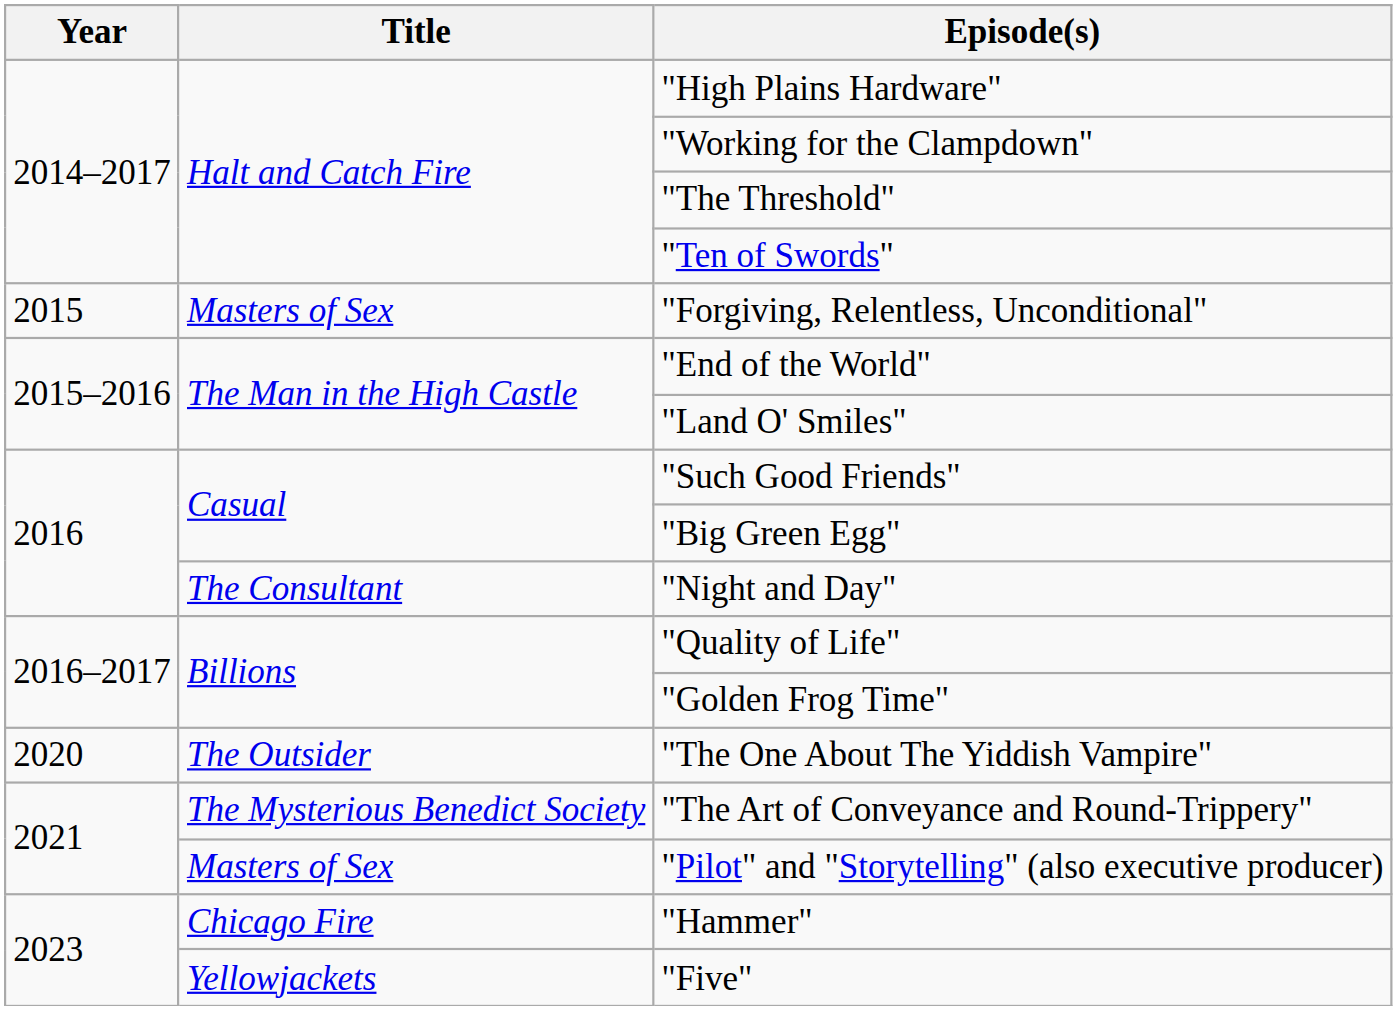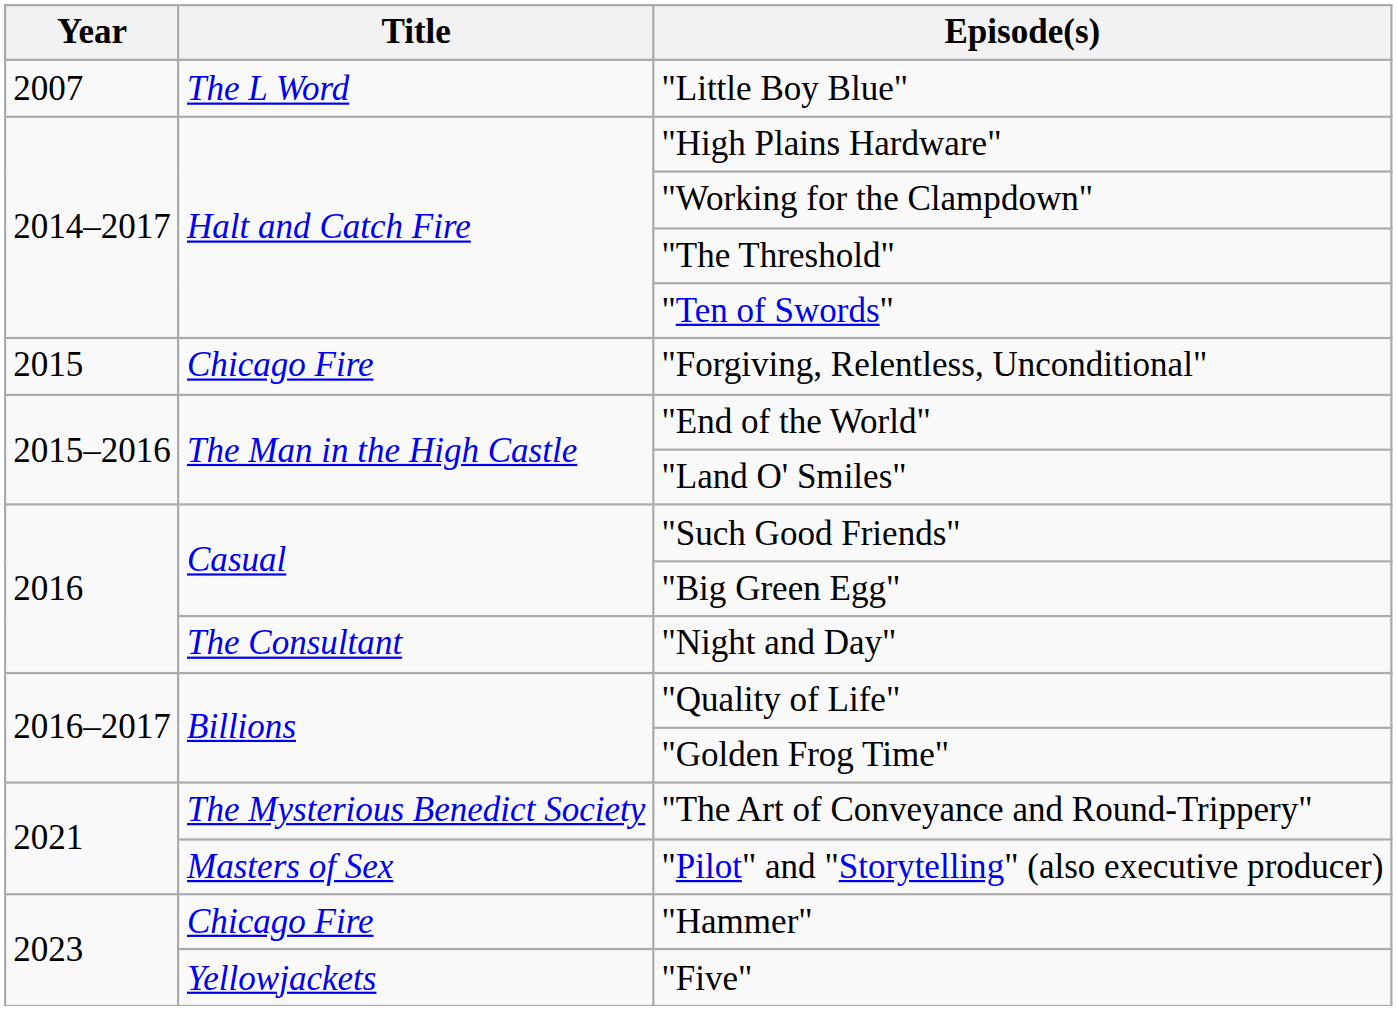+ row: 2007 | The L Word | "Little Boy Blue"
"Forgiving, Relentless, Unconditional" | Title: Masters of Sex -> Chicago Fire
- row: 2020 | The Outsider | "The One About The Yiddish Vampire"
